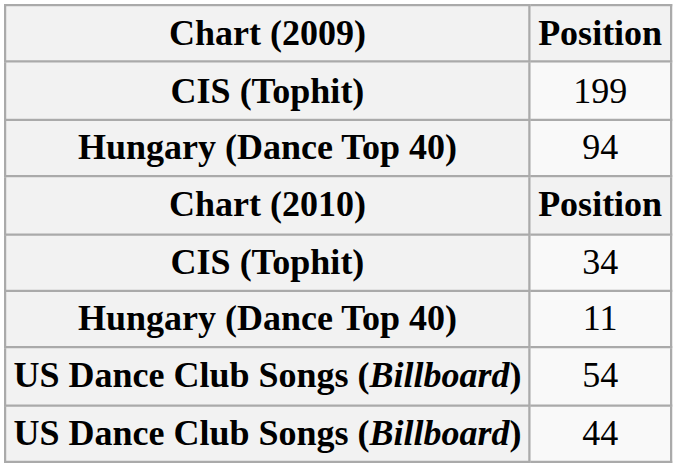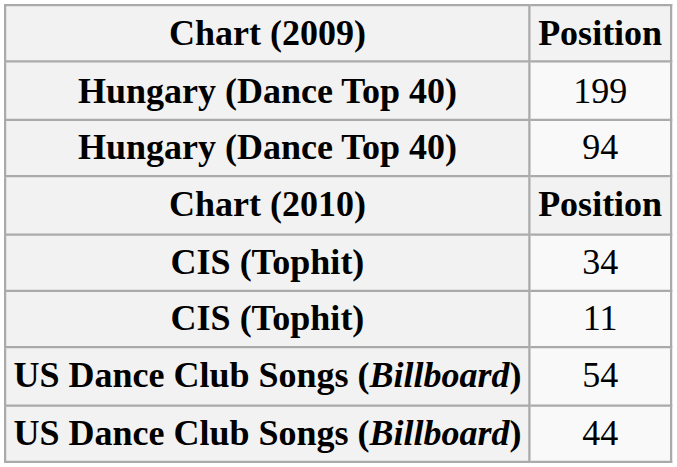199 | Chart (2009): CIS (Tophit) -> Hungary (Dance Top 40)
11 | Chart (2009): Hungary (Dance Top 40) -> CIS (Tophit)
